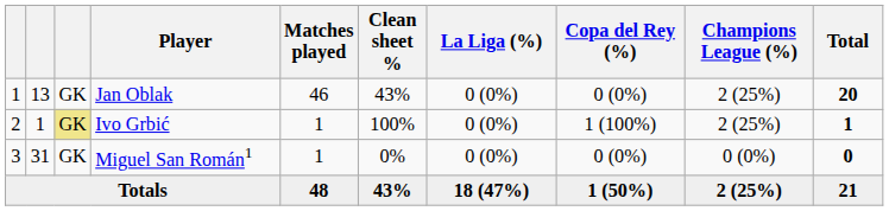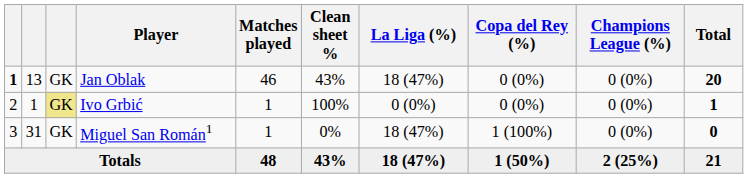Jan Oblak | column 1: normal -> bold
Jan Oblak | La Liga (%): 0 (0%) -> 18 (47%)
Jan Oblak | Champions League (%): 2 (25%) -> 0 (0%)
Ivo Grbić | Copa del Rey (%): 1 (100%) -> 0 (0%)
Ivo Grbić | Champions League (%): 2 (25%) -> 0 (0%)
Miguel San Román1 | La Liga (%): 0 (0%) -> 18 (47%)
Miguel San Román1 | Copa del Rey (%): 0 (0%) -> 1 (100%)
